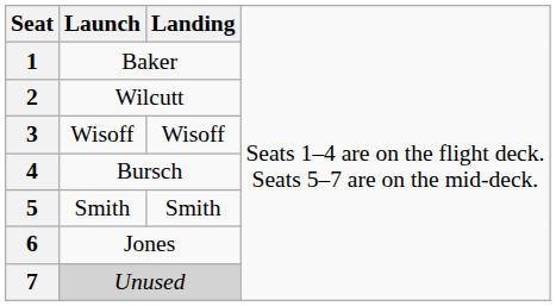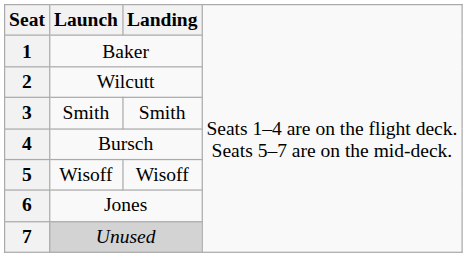3 | column 2: Wisoff -> Smith
3 | column 3: Wisoff -> Smith
5 | column 2: Smith -> Wisoff
5 | column 3: Smith -> Wisoff
